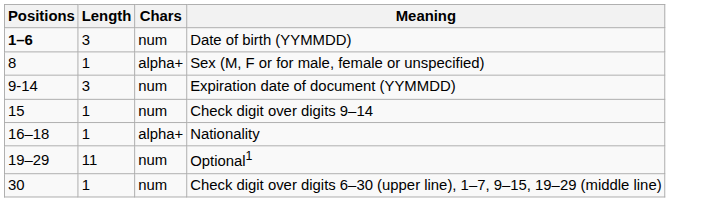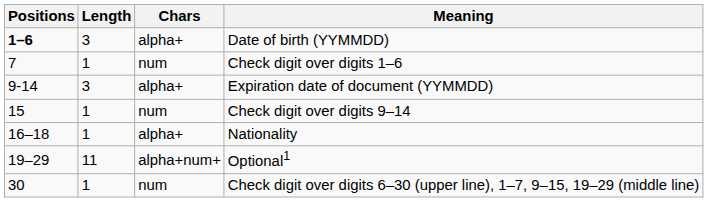Date of birth (YYMMDD) | Chars: num -> alpha+
+ row: 7 | 1 | num | Check digit over digits 1–6
- row: 8 | 1 | alpha+ | Sex (M, F or for male, female or unspecified)
Expiration date of document (YYMMDD) | Chars: num -> alpha+
Optional1 | Chars: num -> alpha+num+
